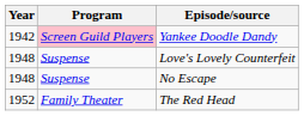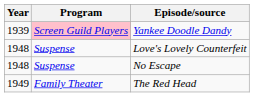Yankee Doodle Dandy | Year: 1942 -> 1939
The Red Head | Year: 1952 -> 1949
